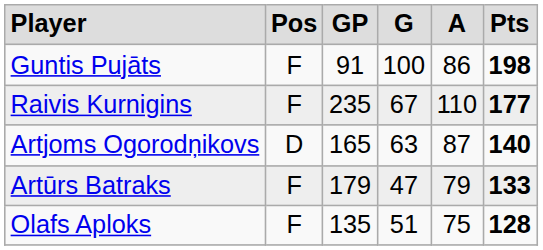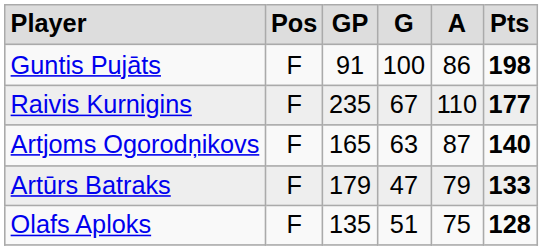Artjoms Ogorodņikovs | column 2: D -> F
